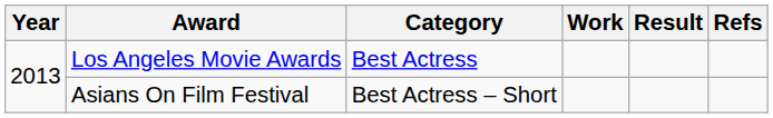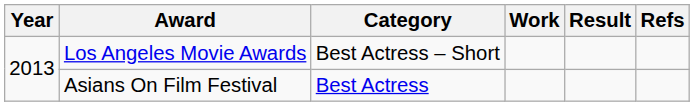Los Angeles Movie Awards | Category: Best Actress -> Best Actress – Short
Asians On Film Festival | Category: Best Actress – Short -> Best Actress
